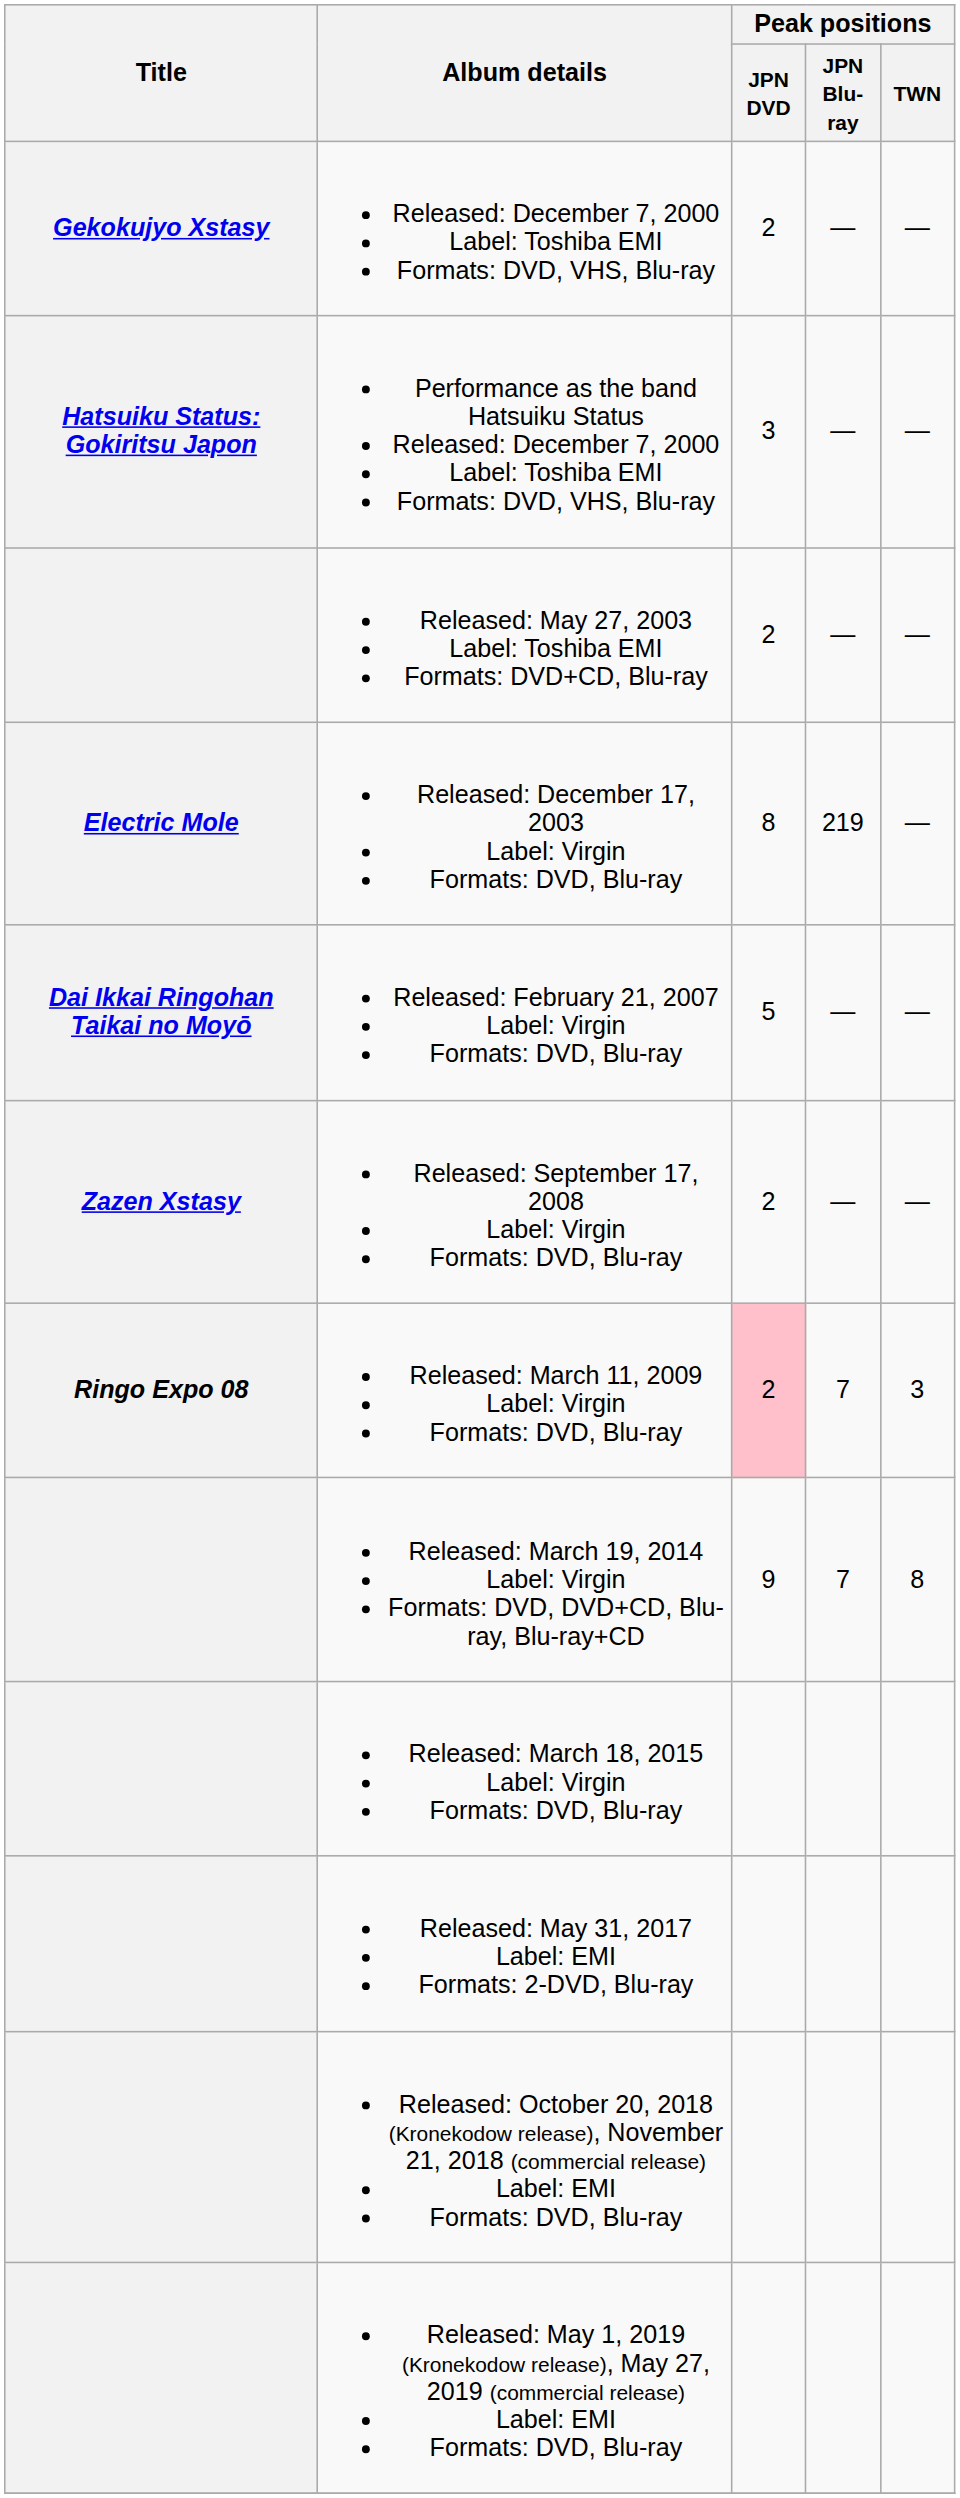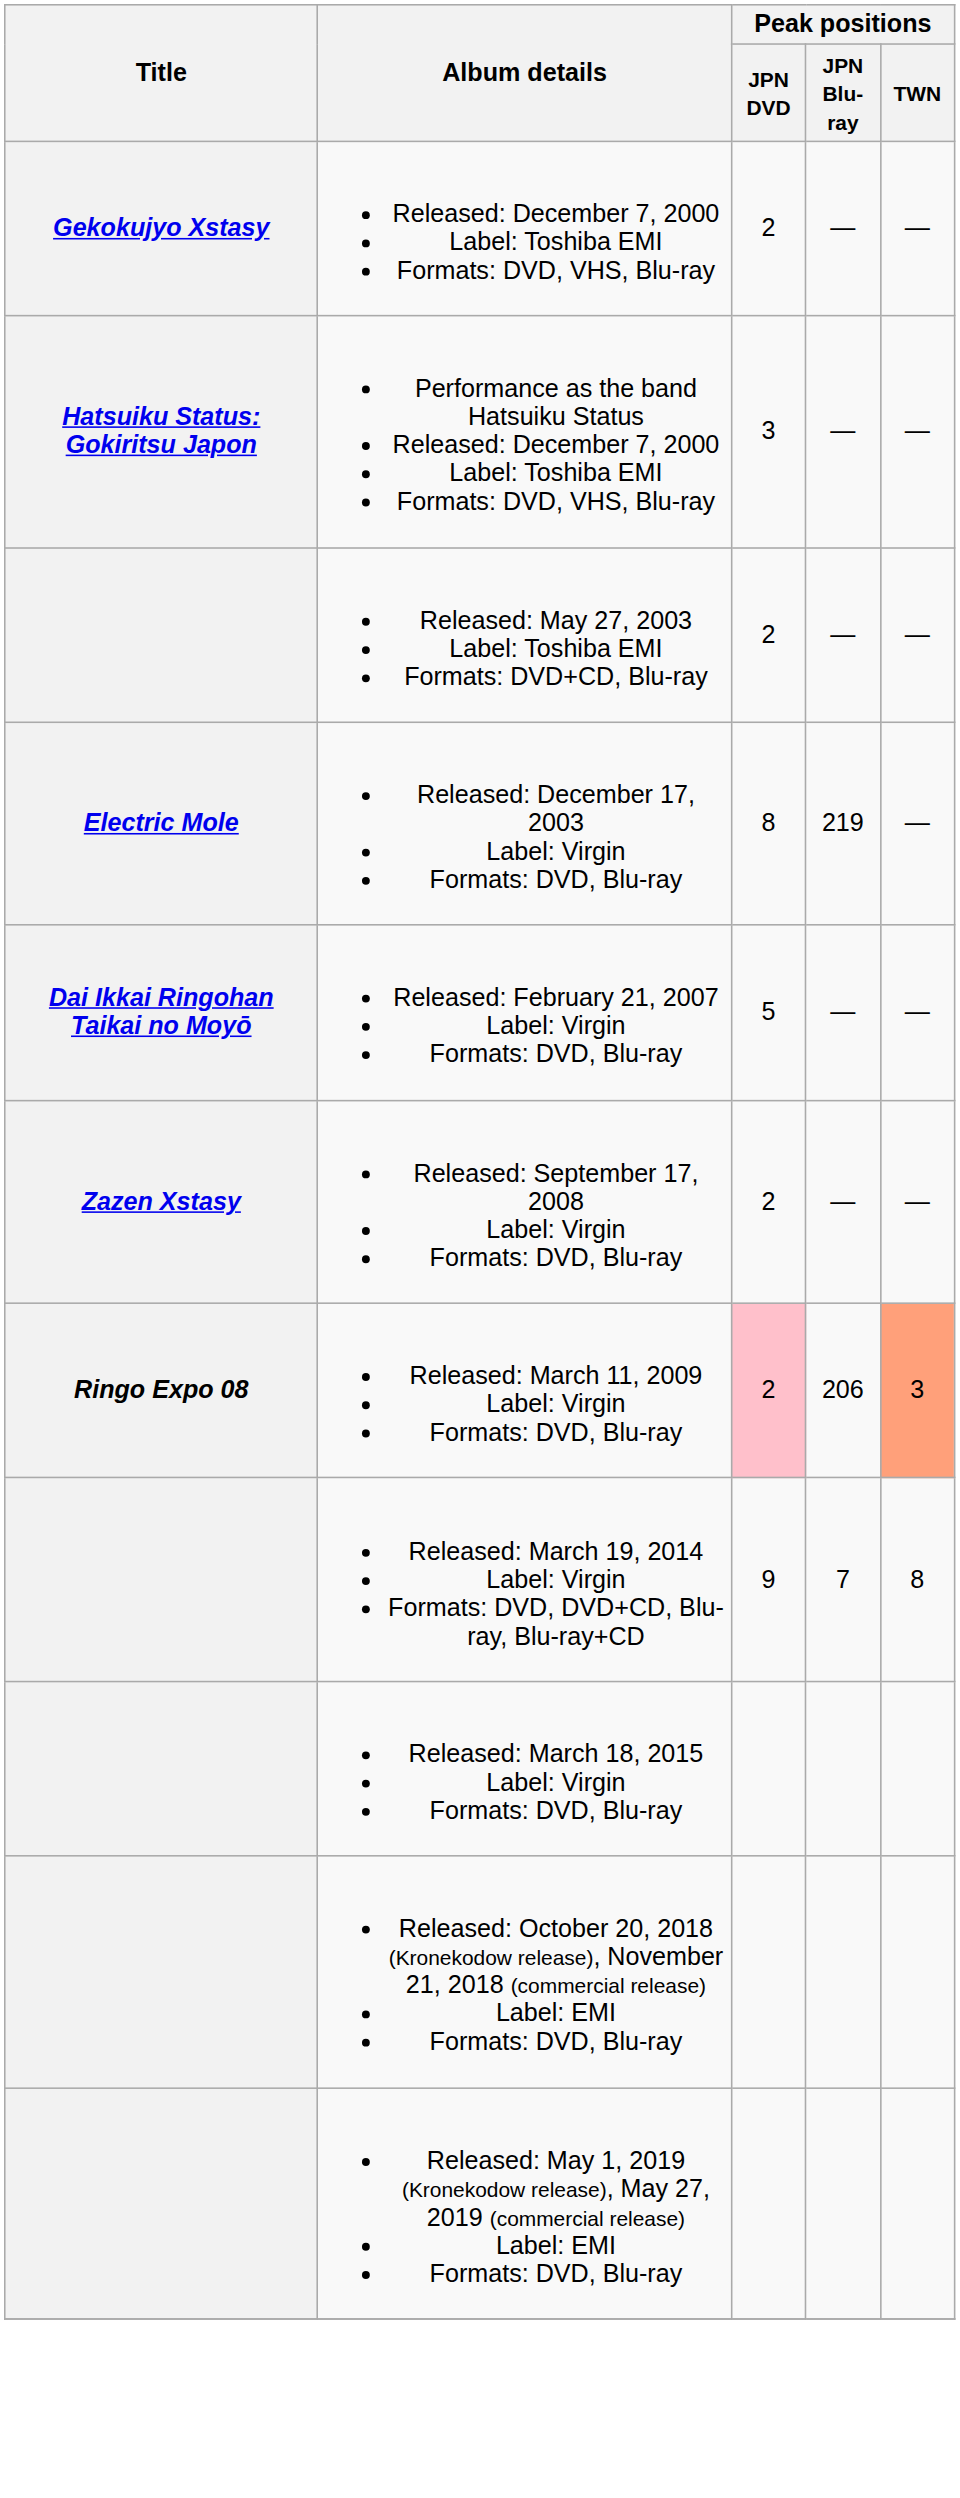Released: March 11, 2009 Label: Virgin Formats: DVD, Blu-ray | Peak positions / JPN Blu-ray: 7 -> 206
Released: March 11, 2009 Label: Virgin Formats: DVD, Blu-ray | Peak positions / TWN: no background -> lightsalmon background
- row: Released: May 31, 2017 Label: EMI Formats: 2-DVD, Blu-ray
